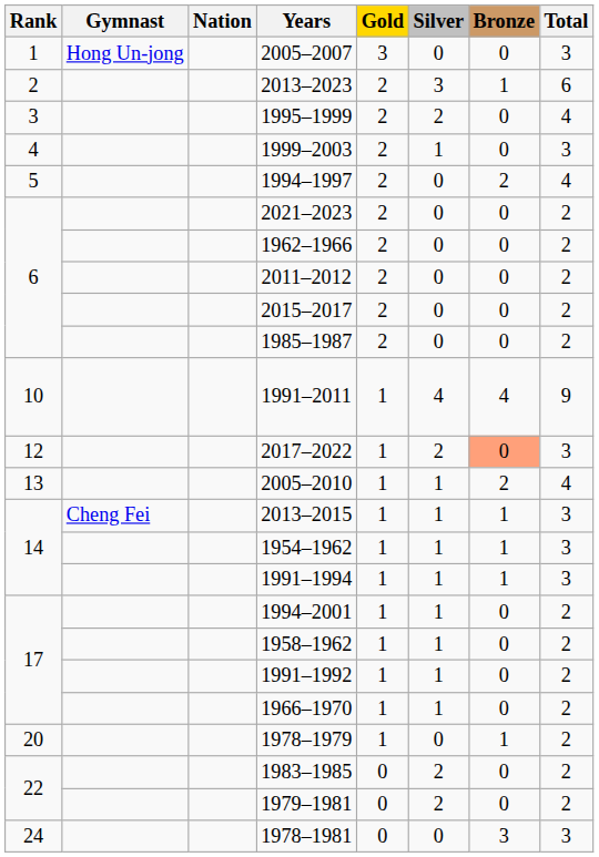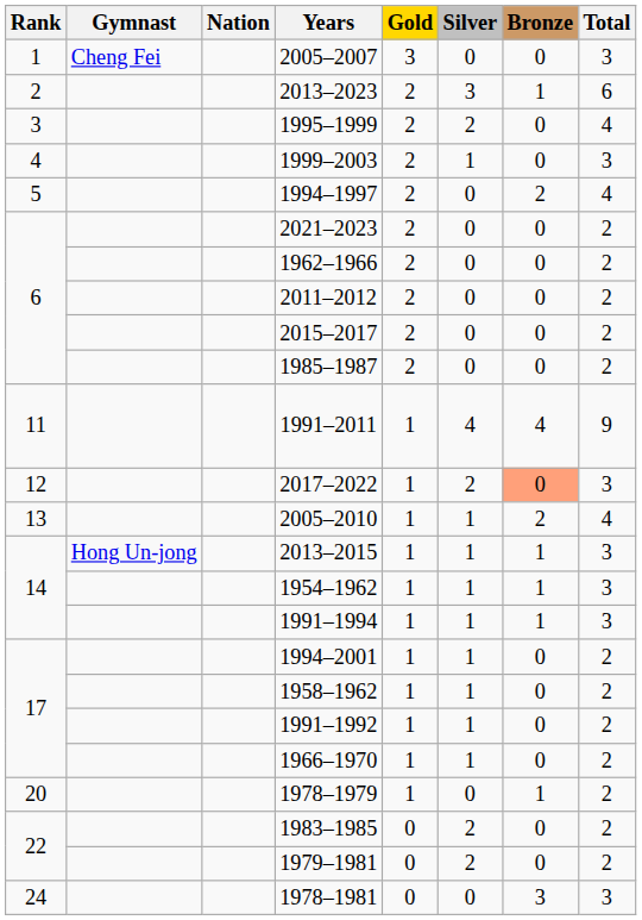2005–2007 | Gymnast: Hong Un-jong -> Cheng Fei
1991–2011 | Rank: 10 -> 11
2013–2015 | Gymnast: Cheng Fei -> Hong Un-jong
